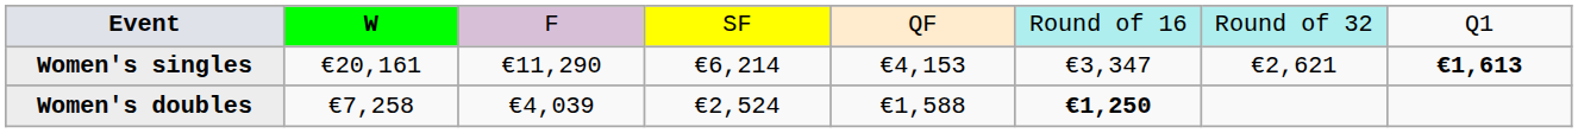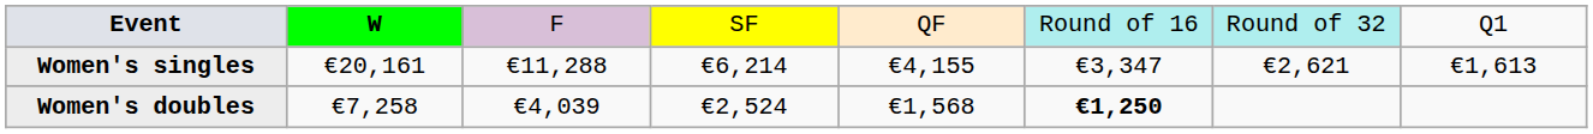Women's singles | column 3: €11,290 -> €11,288
Women's singles | column 5: €4,153 -> €4,155
Women's singles | column 8: bold -> normal
Women's doubles | column 5: €1,588 -> €1,568
